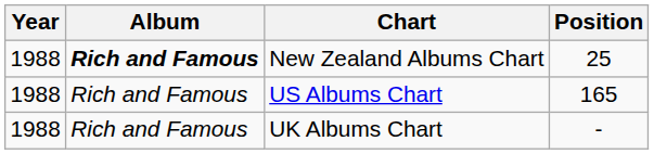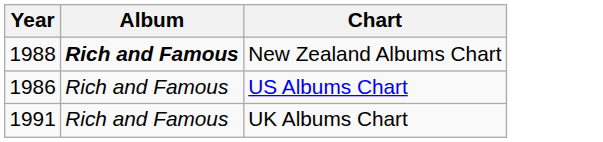- column: Position | 25 | 165 | -
US Albums Chart | Year: 1988 -> 1986
UK Albums Chart | Year: 1988 -> 1991
